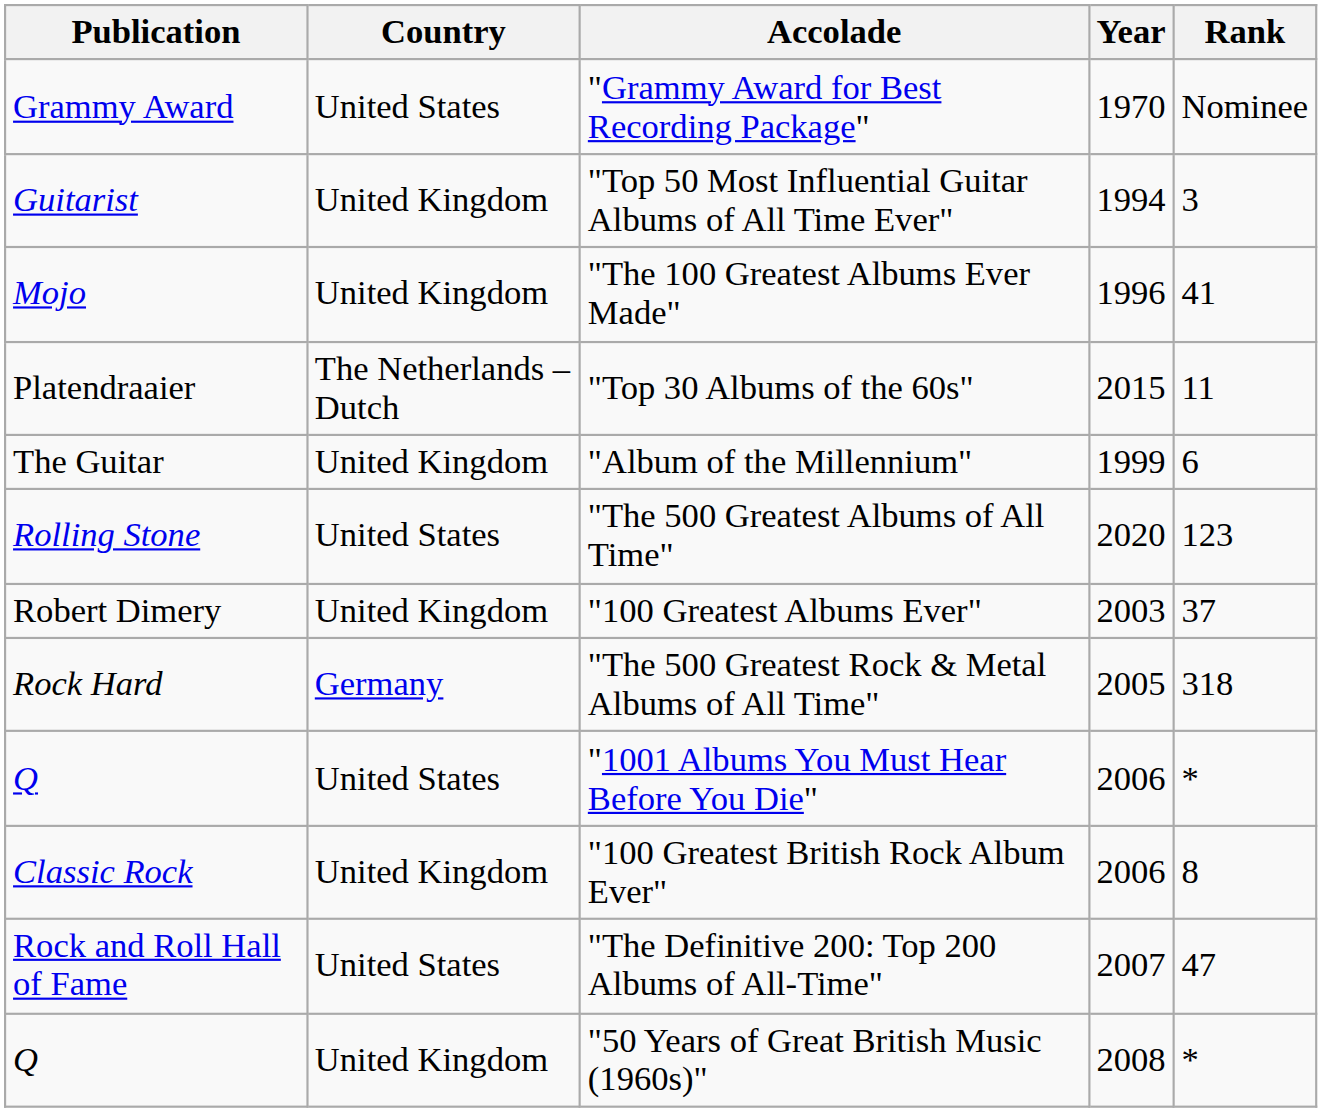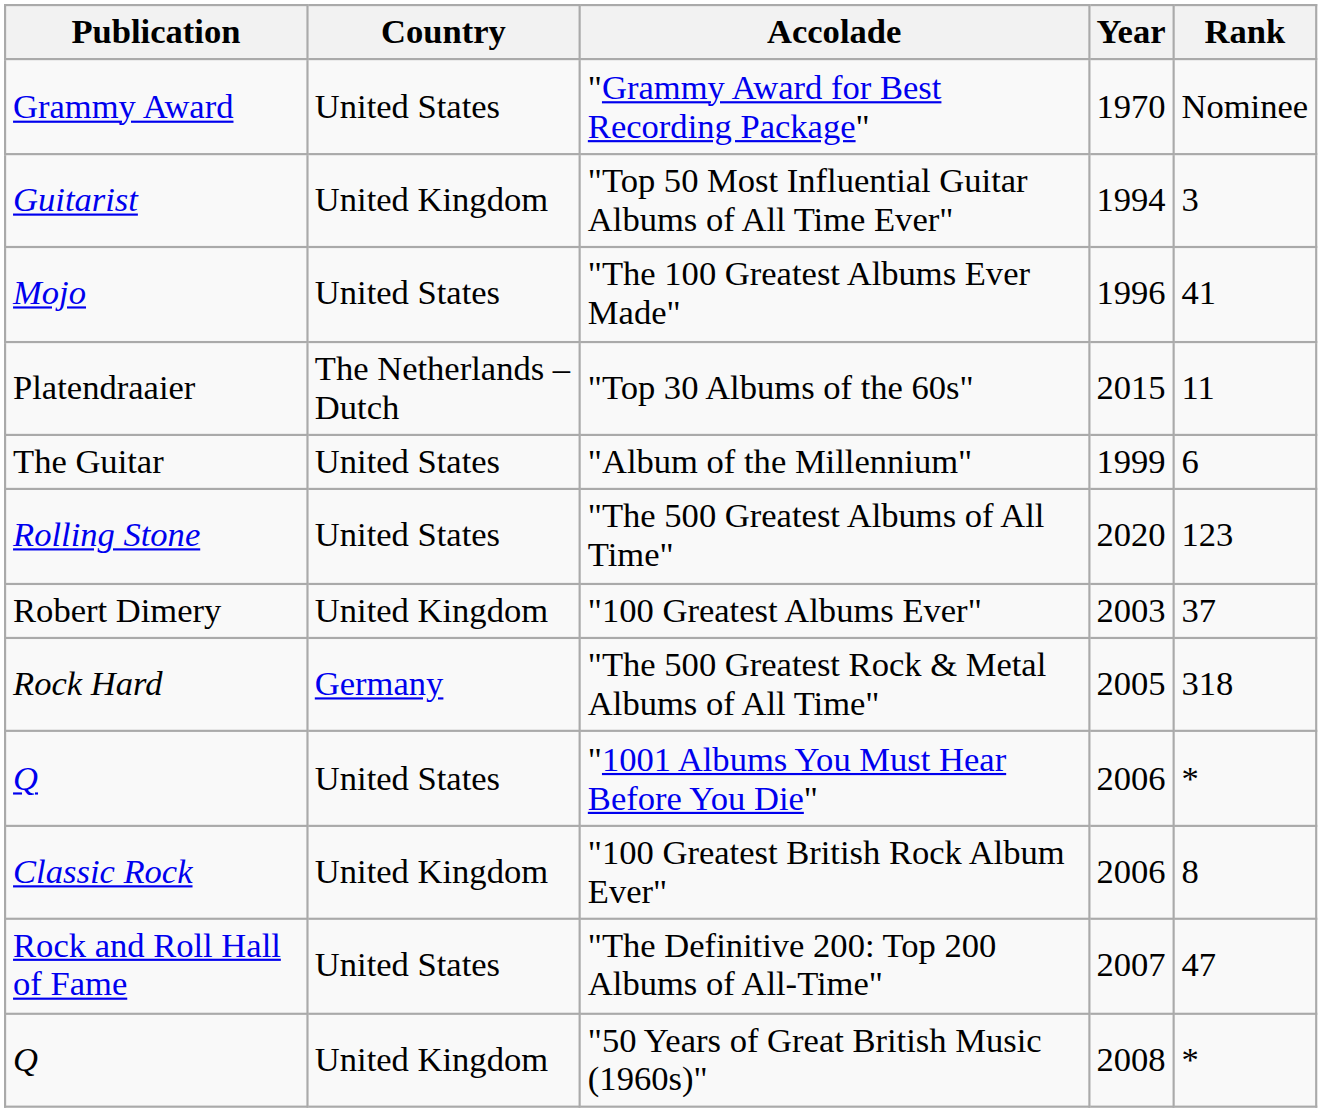"The 100 Greatest Albums Ever Made" | Country: United Kingdom -> United States
"Album of the Millennium" | Country: United Kingdom -> United States
